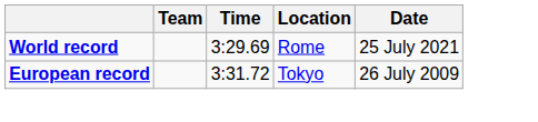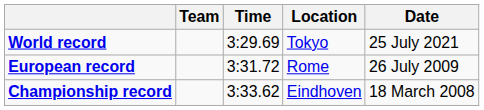World record | Location: Rome -> Tokyo
European record | Location: Tokyo -> Rome
+ row: Championship record | 3:33.62 | Eindhoven | 18 March 2008
